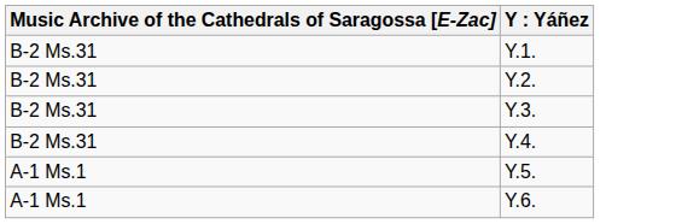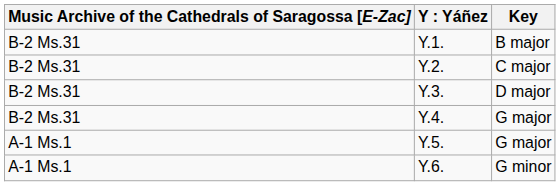+ column: Key | B major | C major | D major | G major | G major | G minor
